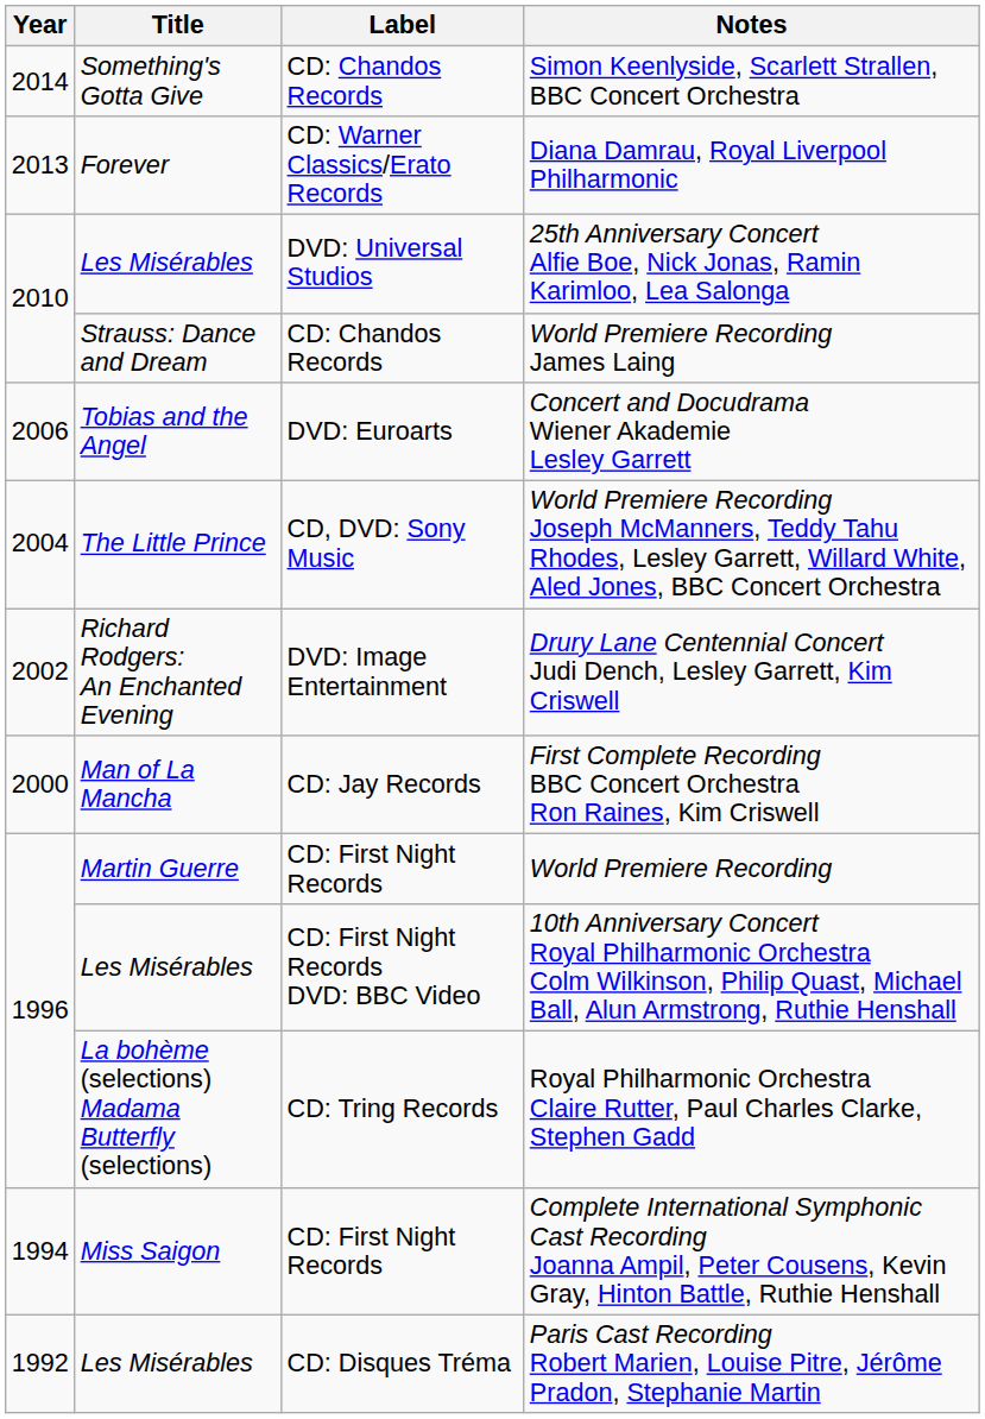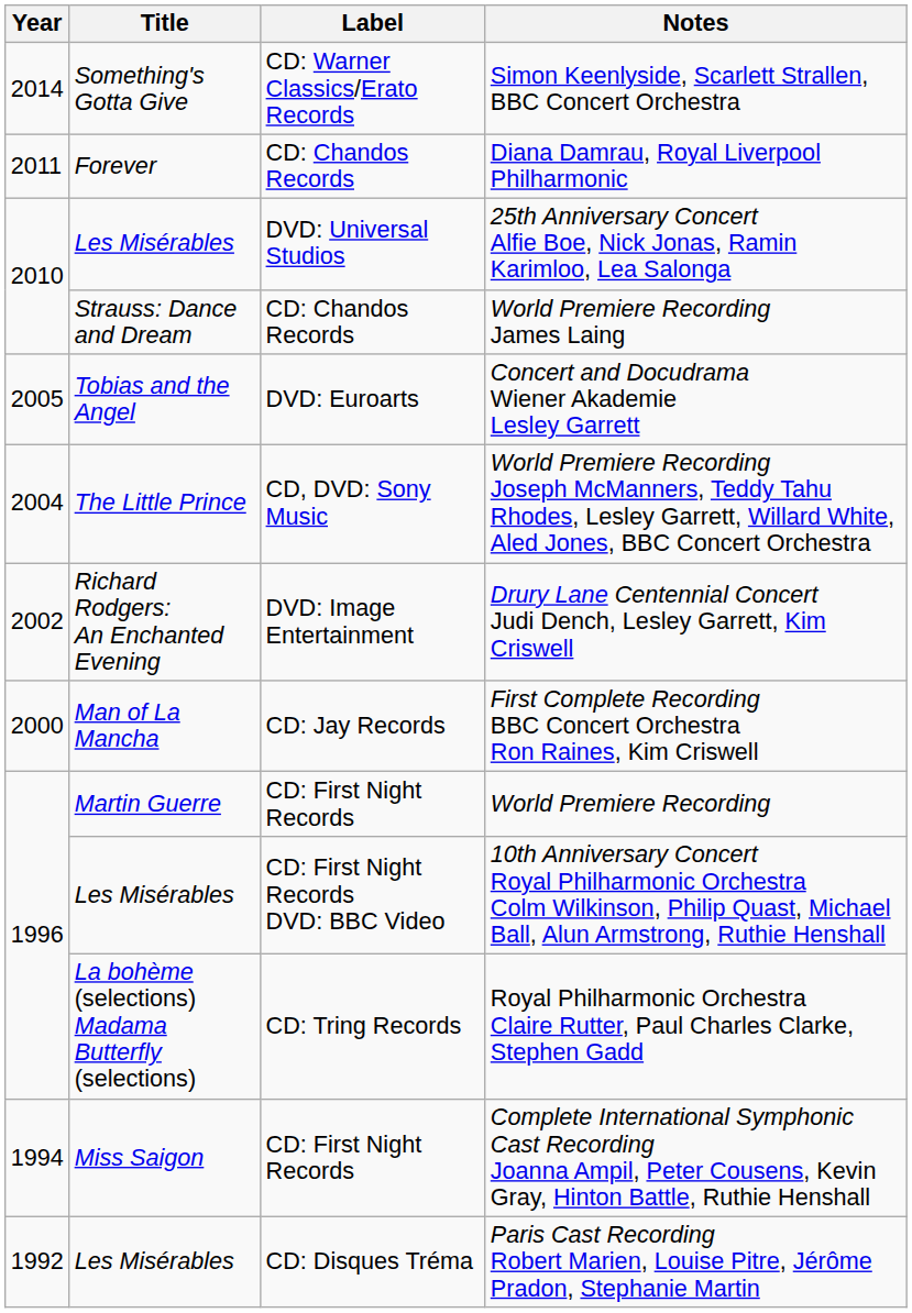Simon Keenlyside, Scarlett Strallen, BBC Concert Orchestra | Label: CD: Chandos Records -> CD: Warner Classics/Erato Records
Diana Damrau, Royal Liverpool Philharmonic | Year: 2013 -> 2011
Diana Damrau, Royal Liverpool Philharmonic | Label: CD: Warner Classics/Erato Records -> CD: Chandos Records
Concert and Docudrama Wiener Akademie Lesley Garrett | Year: 2006 -> 2005
